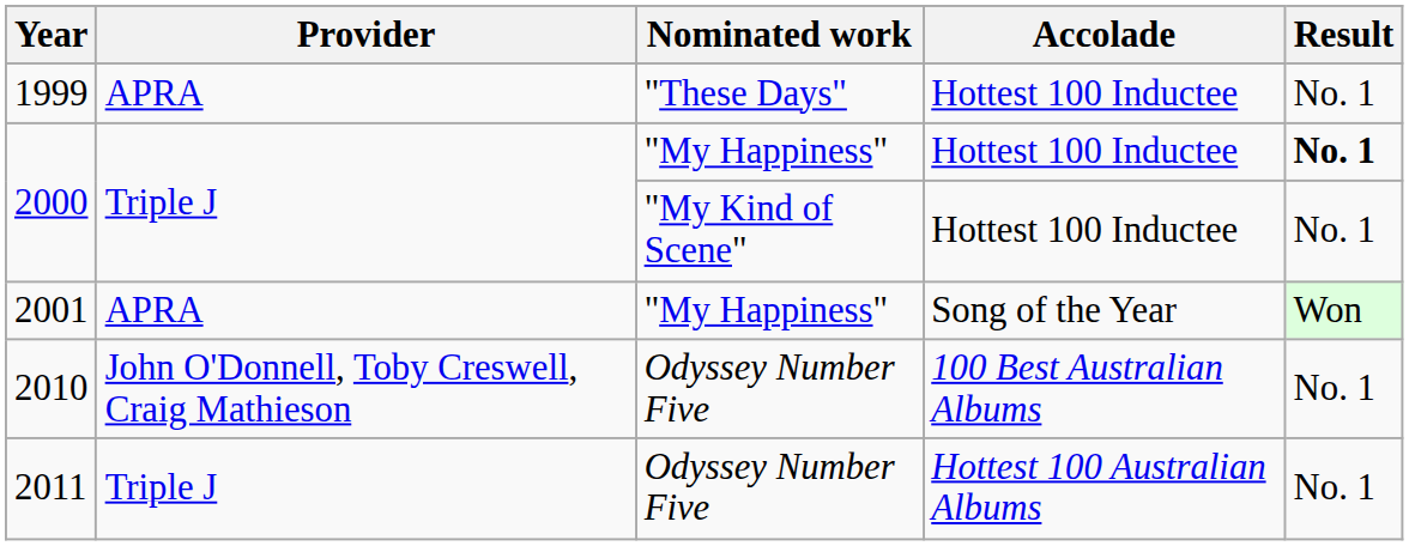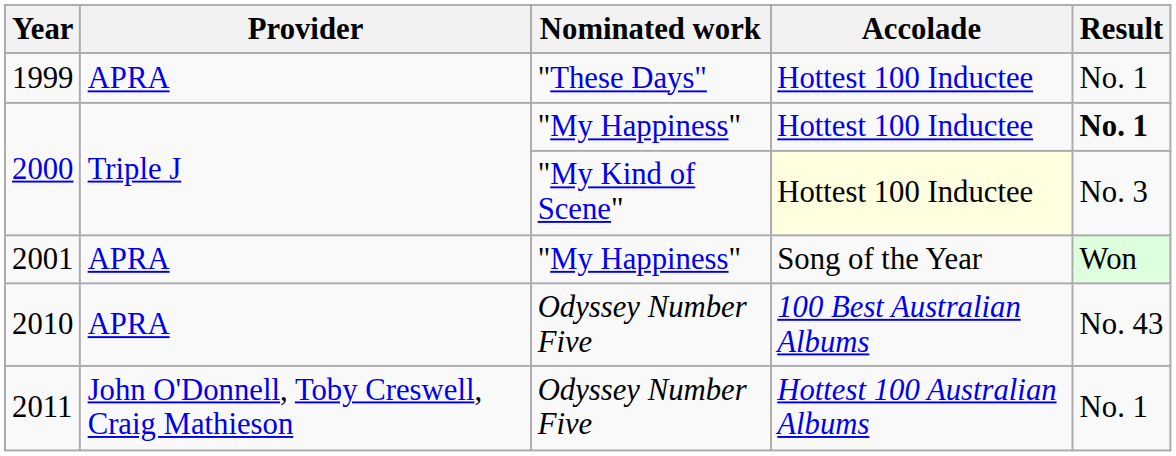2000 / "My Kind of Scene" | Accolade: no background -> lightyellow background
2000 / "My Kind of Scene" | Result: No. 1 -> No. 3
2010 | Provider: John O'Donnell, Toby Creswell, Craig Mathieson -> APRA
2010 | Result: No. 1 -> No. 43
2011 | Provider: Triple J -> John O'Donnell, Toby Creswell, Craig Mathieson
